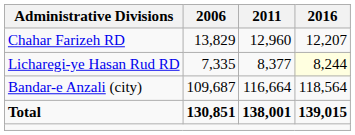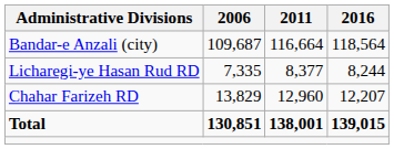rows swapped: Chahar Farizeh RD <-> Bandar-e Anzali (city)
Licharegi-ye Hasan Rud RD | 2016: lightyellow background -> no background
